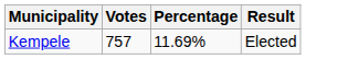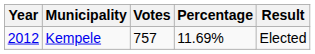+ column: Year | 2012
